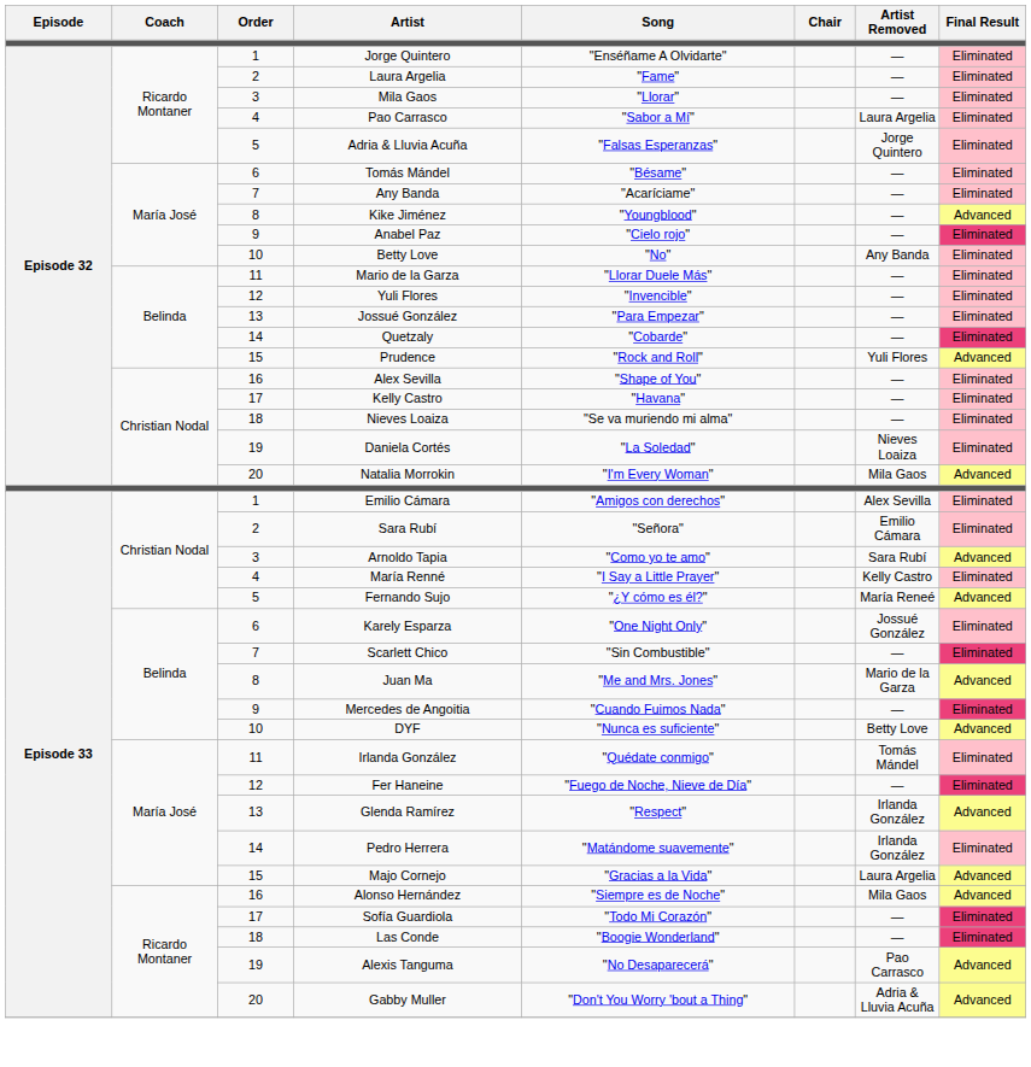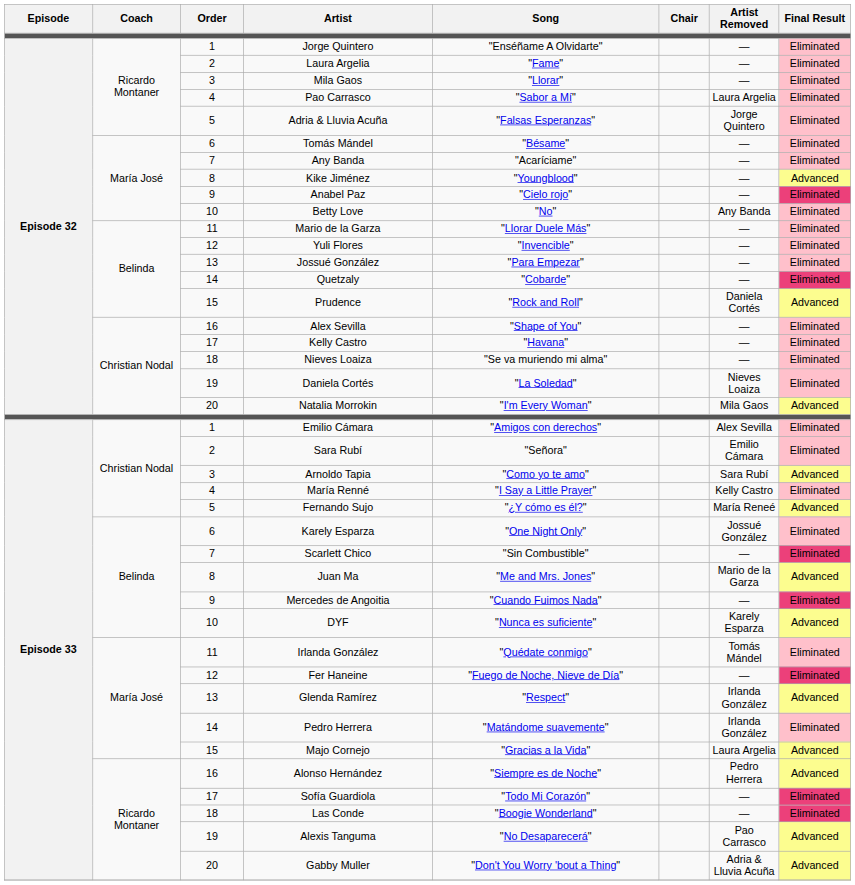Prudence | Artist Removed: Yuli Flores -> Daniela Cortés
DYF | Artist Removed: Betty Love -> Karely Esparza
Alonso Hernández | Artist Removed: Mila Gaos -> Pedro Herrera
